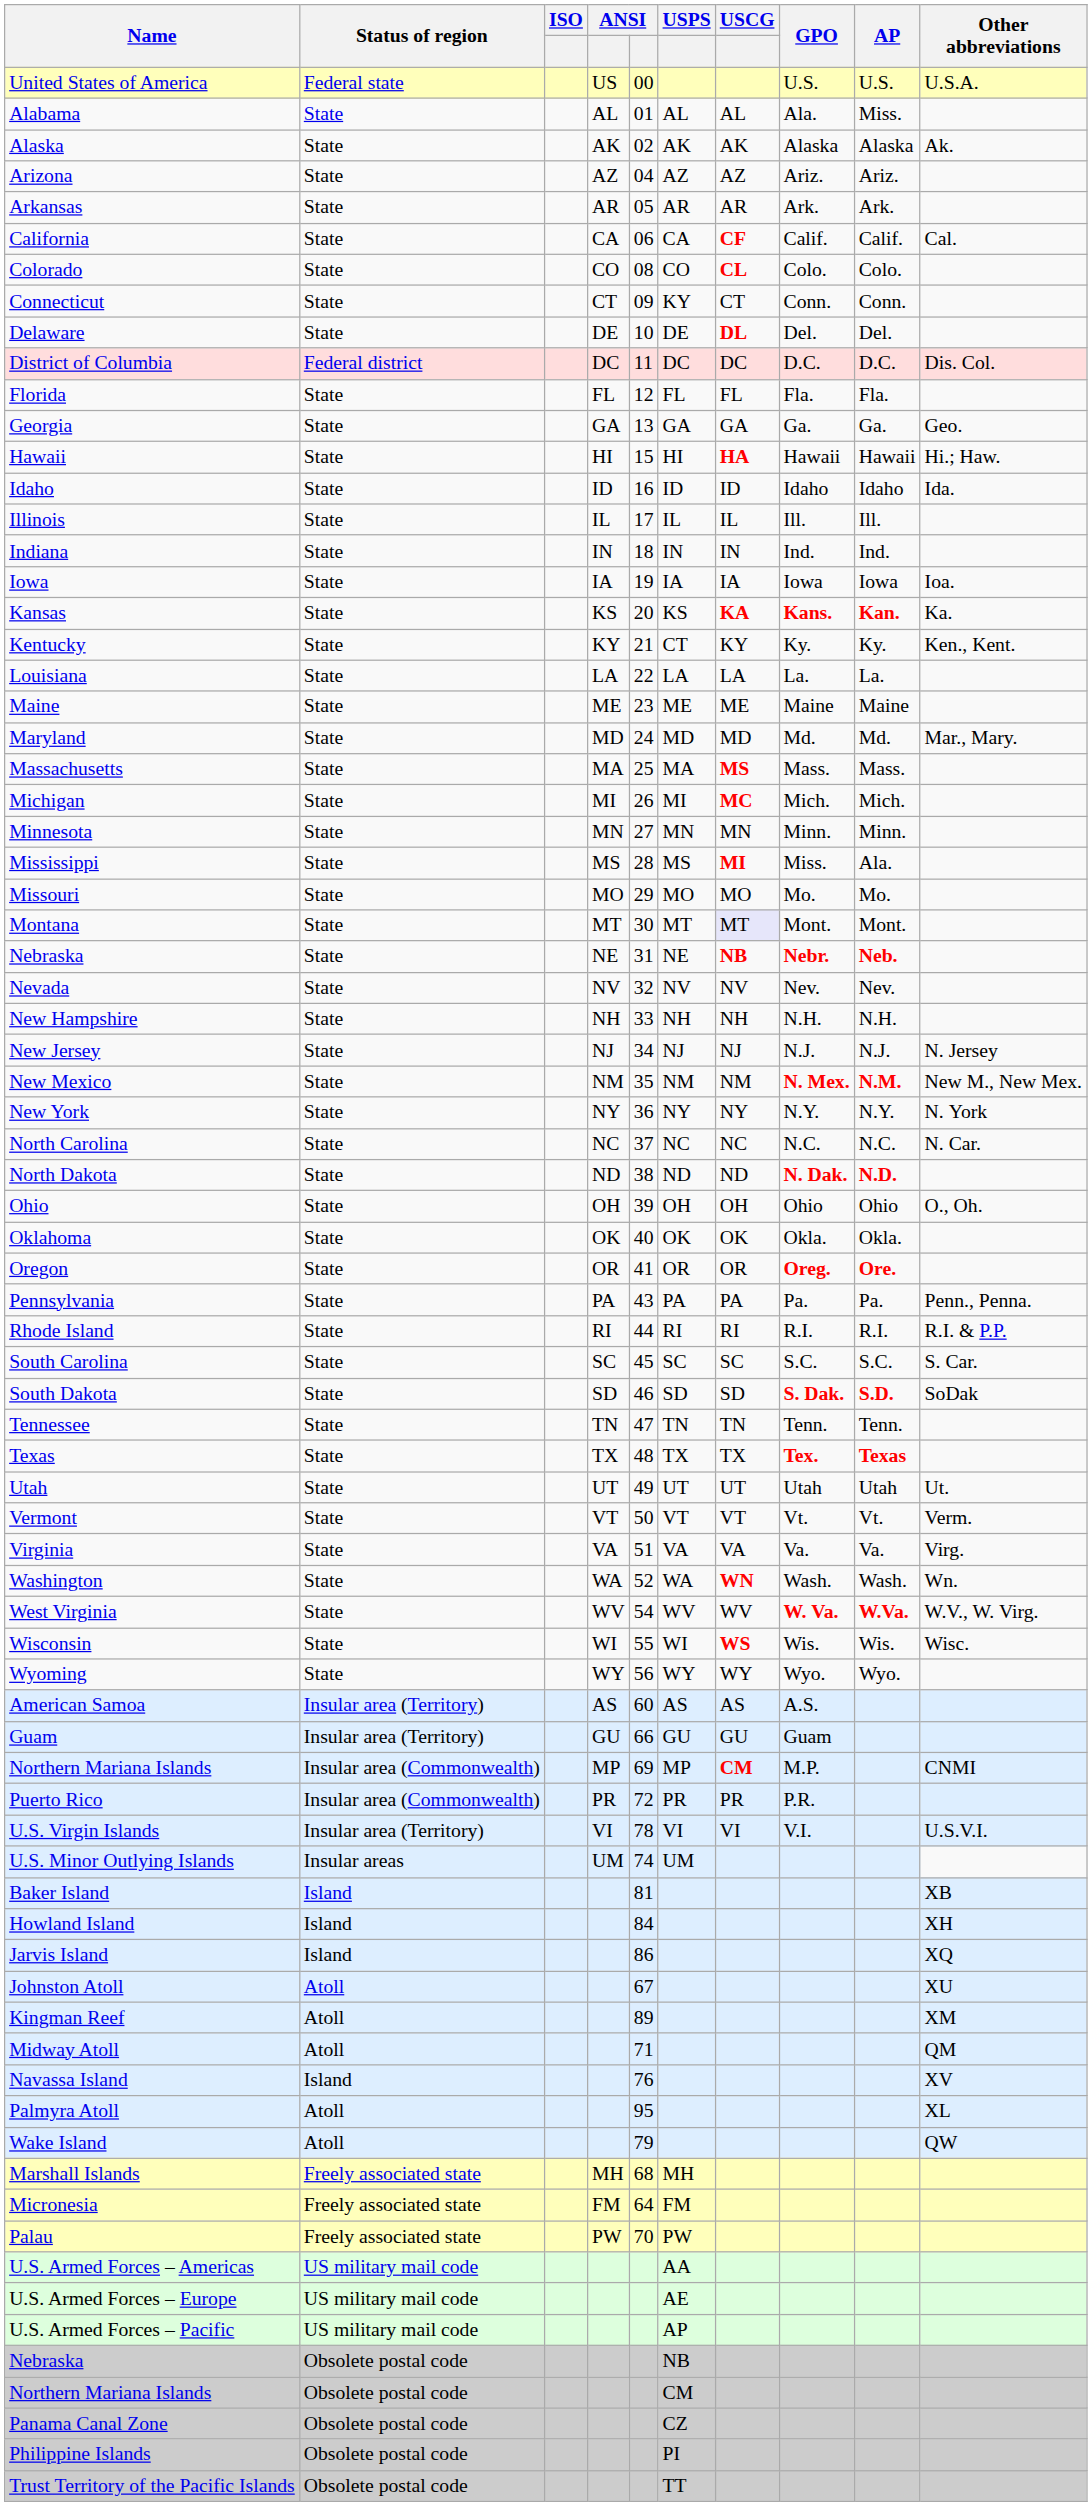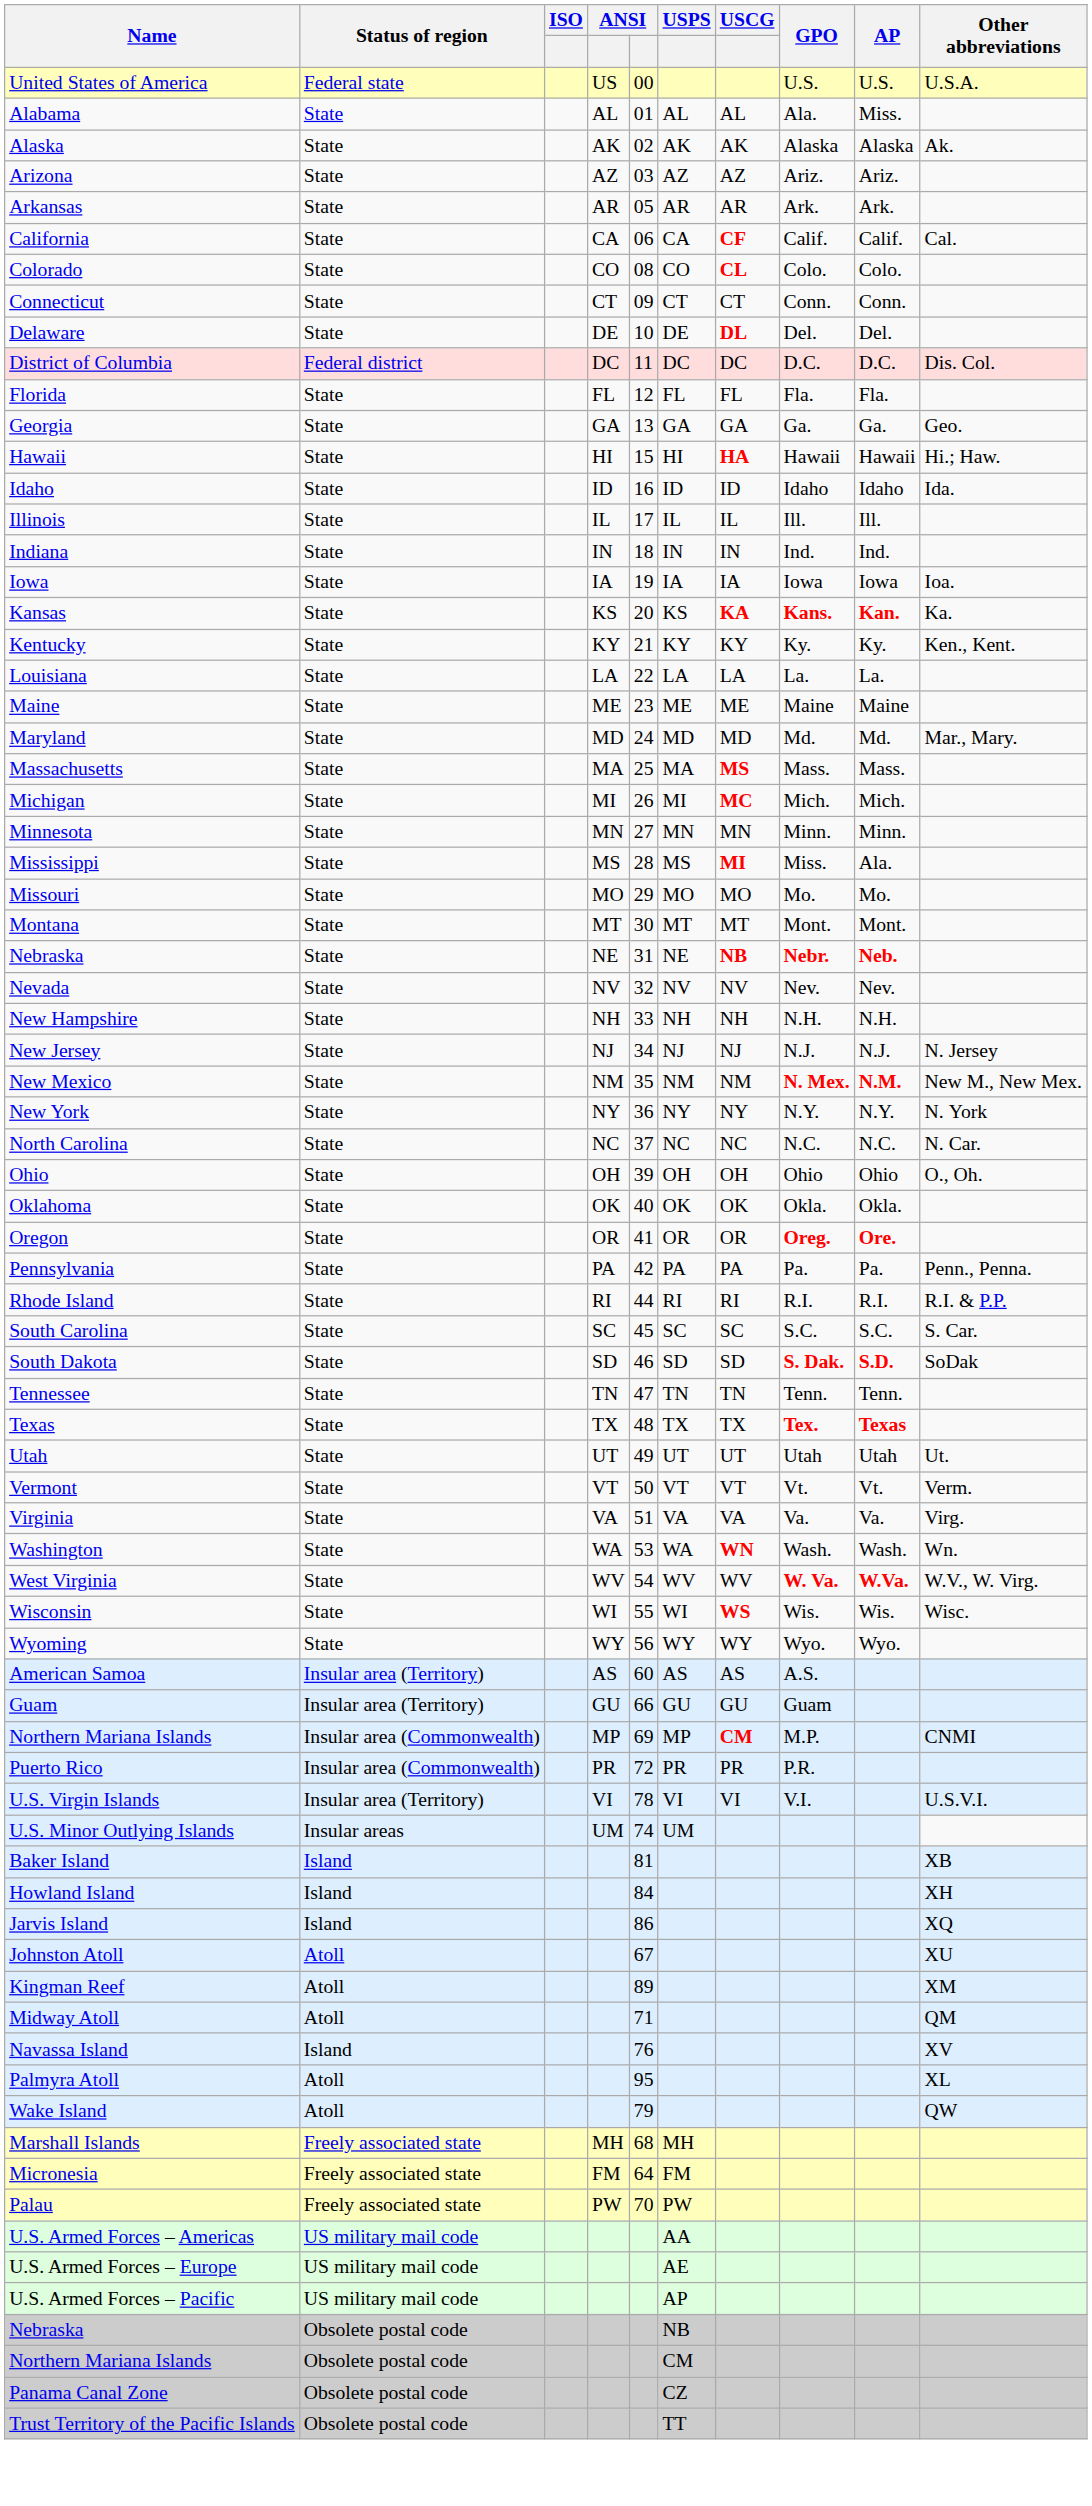Arizona | column 5: 04 -> 03
Connecticut | USPS: KY -> CT
Kentucky | USPS: CT -> KY
Montana | USCG: lavender background -> no background
- row: North Dakota | State | ND | 38 | ND | ND | N. Dak. | N.D.
Pennsylvania | column 5: 43 -> 42
Washington | column 5: 52 -> 53
- row: Philippine Islands | Obsolete postal code | PI
